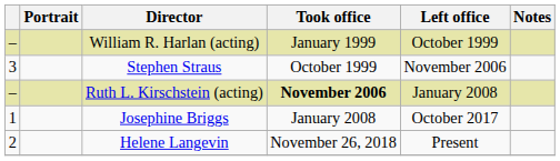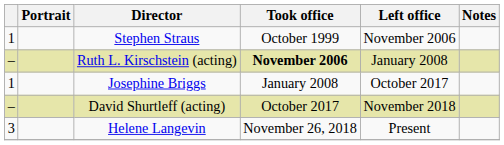- row: – | William R. Harlan (acting) | January 1999 | October 1999
Stephen Straus | column 1: 3 -> 1
+ row: – | David Shurtleff (acting) | October 2017 | November 2018
Helene Langevin | column 1: 2 -> 3
